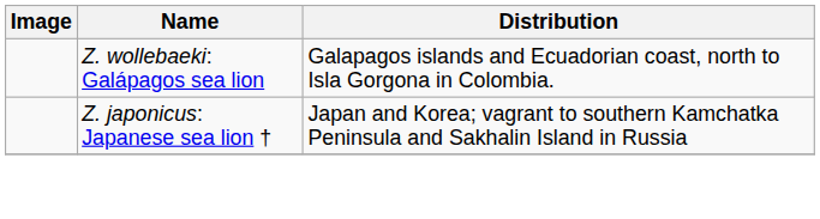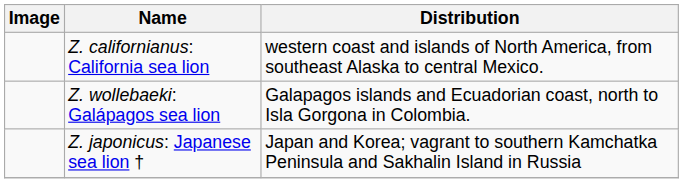+ row: Z. californianus: California sea lion | western coast and islands of North America, from southeast Alaska to central Mexico.
